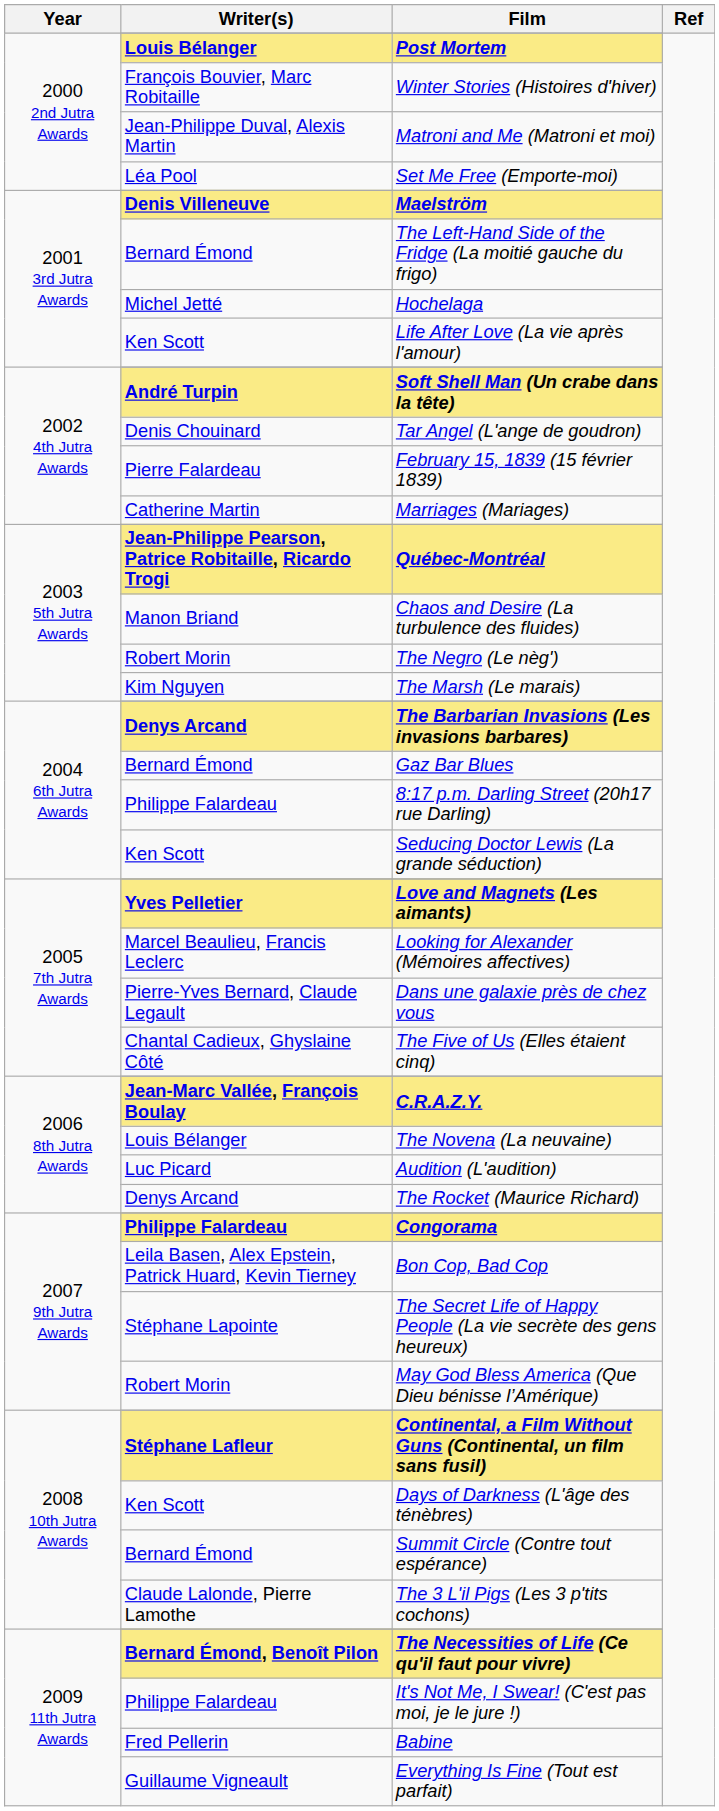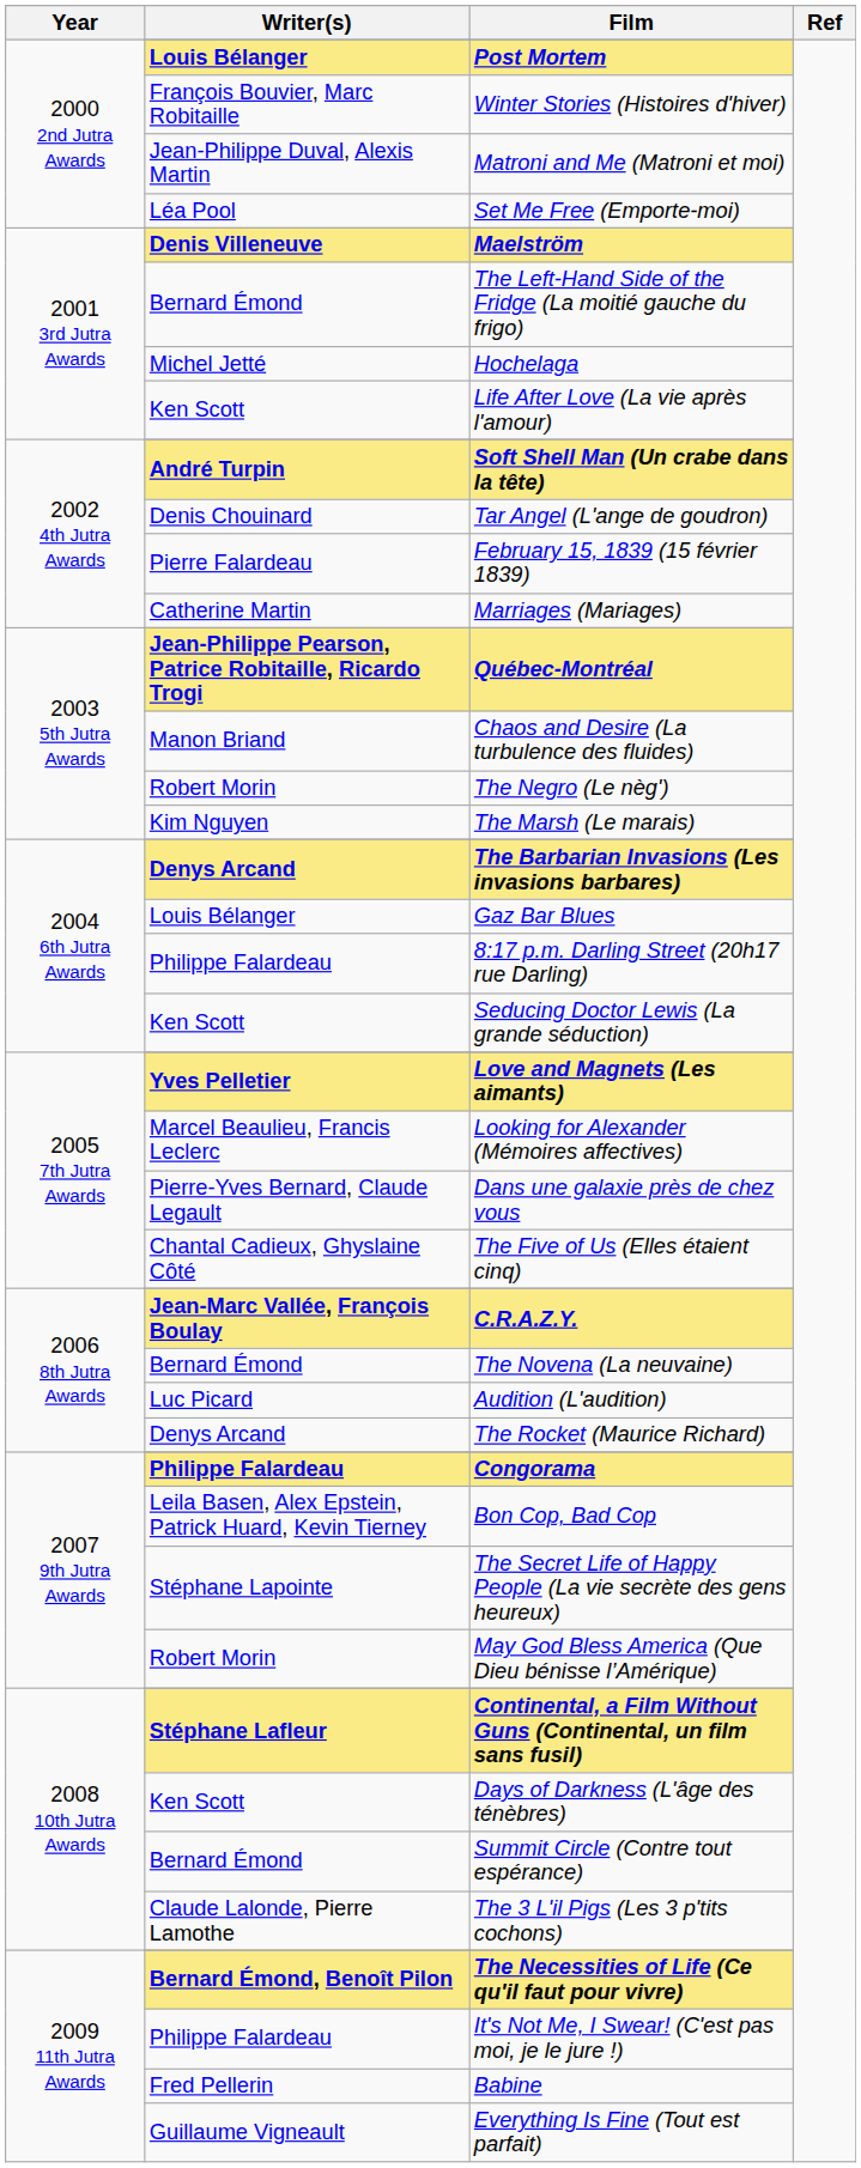Gaz Bar Blues | Writer(s): Bernard Émond -> Louis Bélanger
The Novena (La neuvaine) | Writer(s): Louis Bélanger -> Bernard Émond
